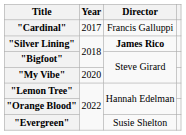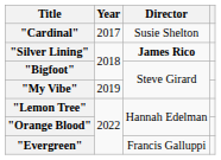"Cardinal" | Director: Francis Galluppi -> Susie Shelton
"My Vibe" | Year: 2020 -> 2019
"Evergreen" | Director: Susie Shelton -> Francis Galluppi
